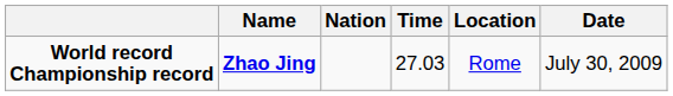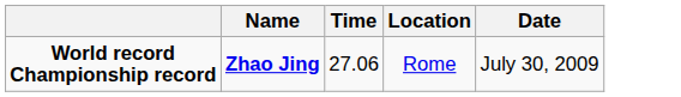- column: Nation
World record Championship record | Time: 27.03 -> 27.06
